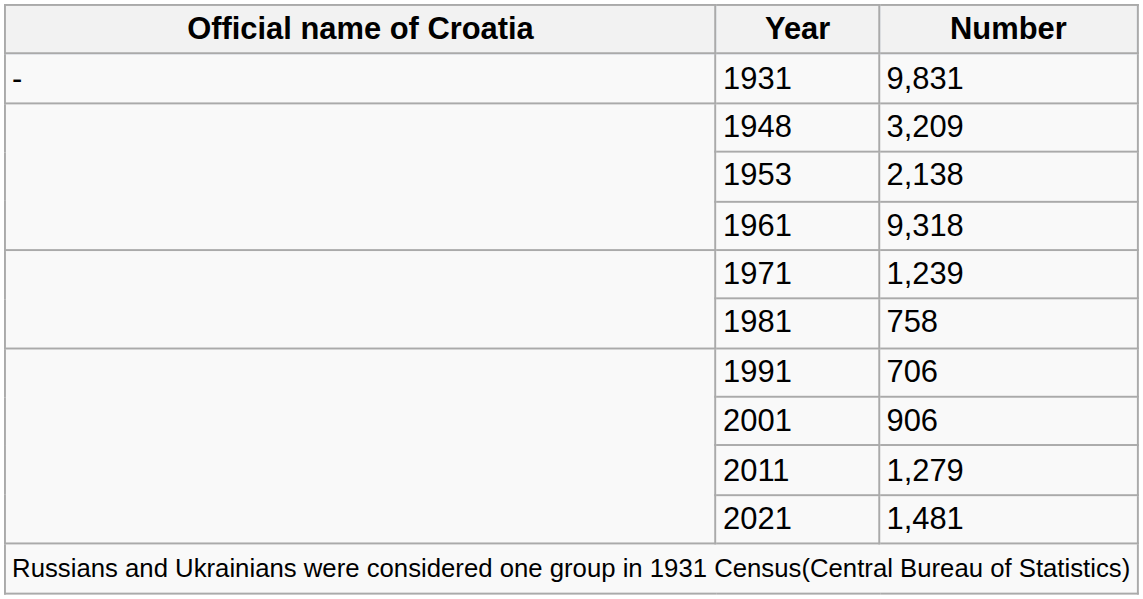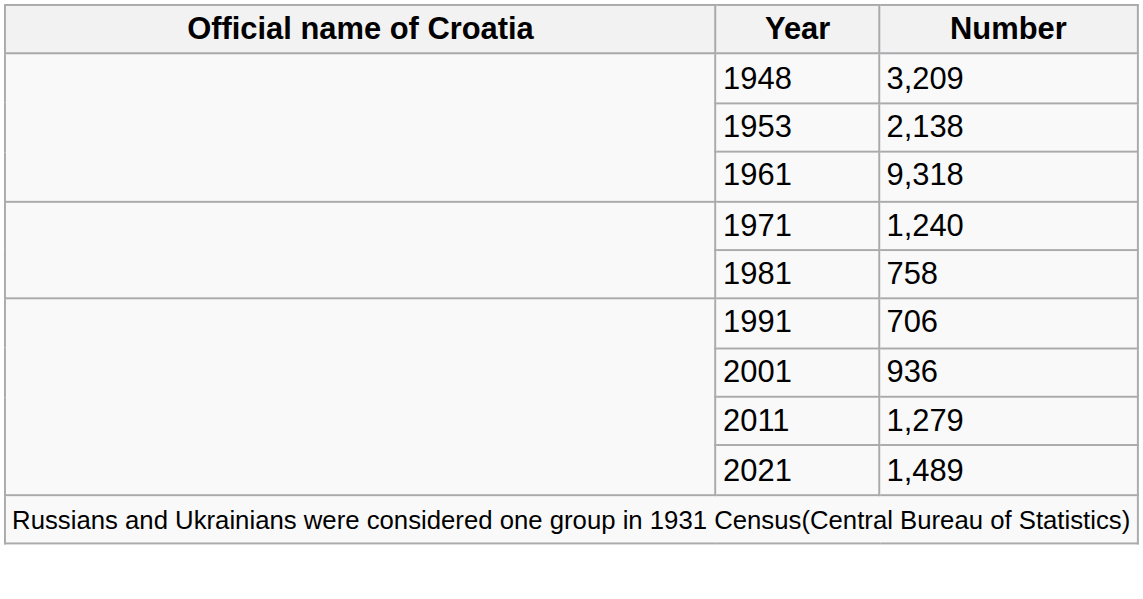- row: - | 1931 | 9,831
1971 | Number: 1,239 -> 1,240
2001 | Number: 906 -> 936
2021 | Number: 1,481 -> 1,489
